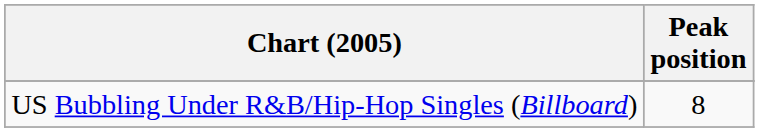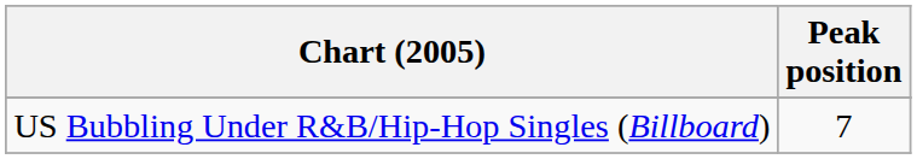US Bubbling Under R&B/Hip-Hop Singles (Billboard) | Peak position: 8 -> 7
